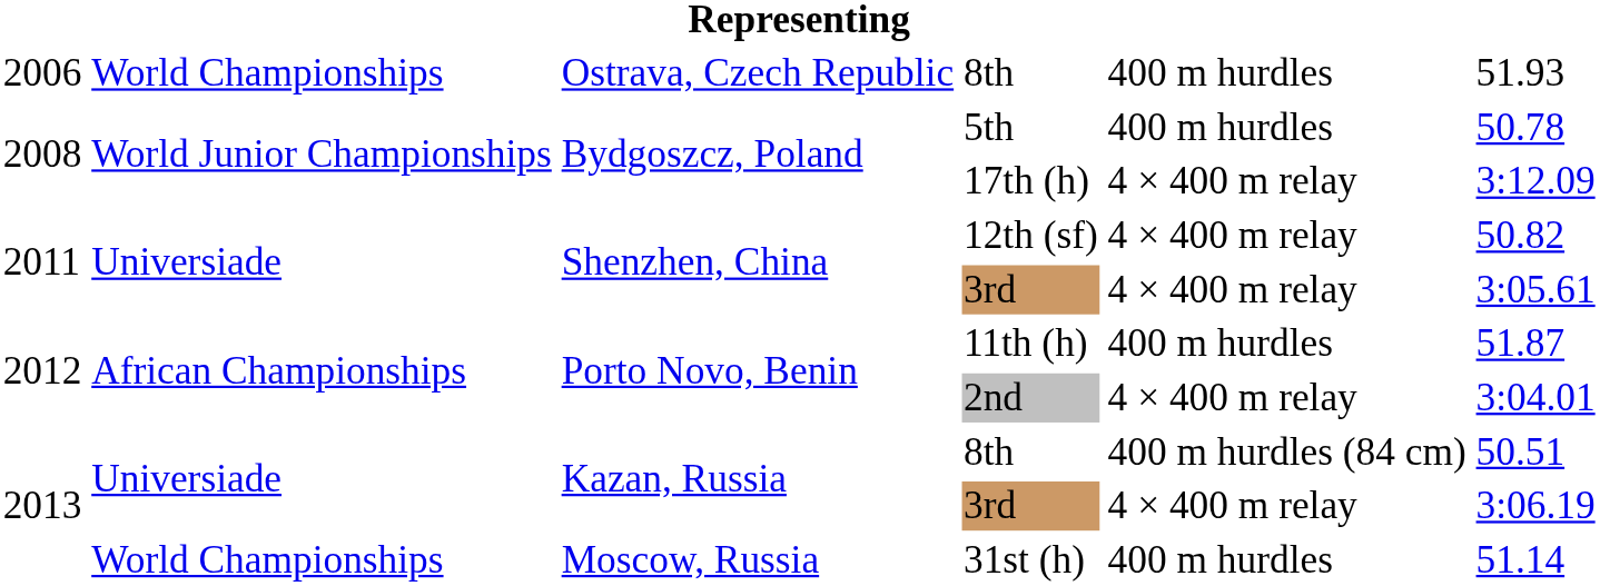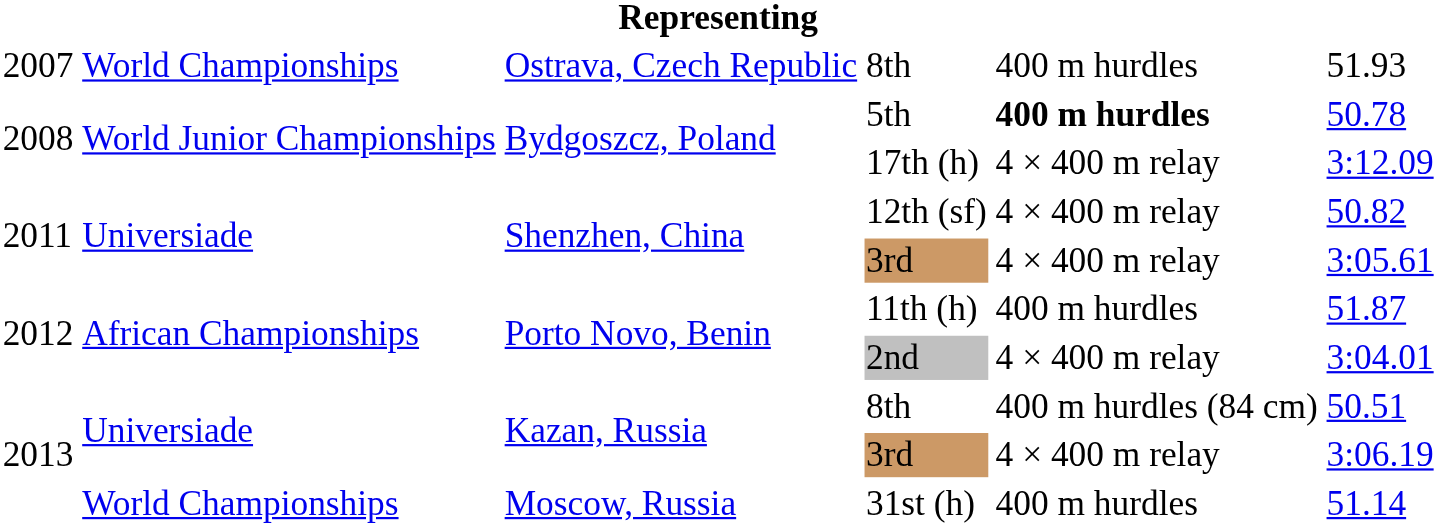Ostrava, Czech Republic / 8th | column 1: 2006 -> 2007
5th | column 5: normal -> bold
